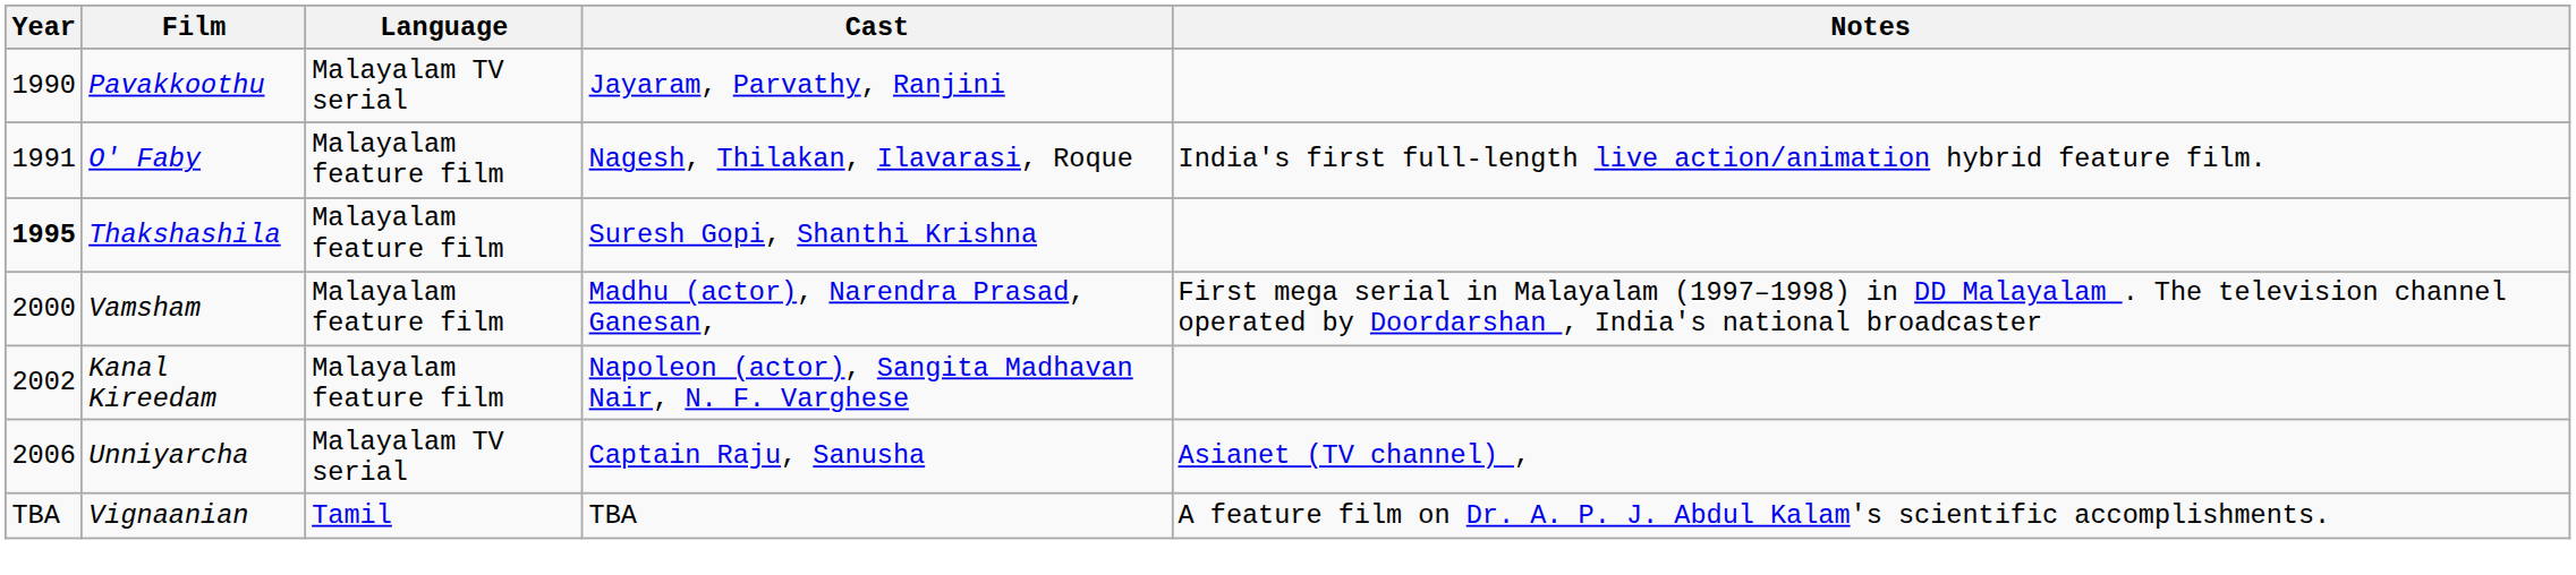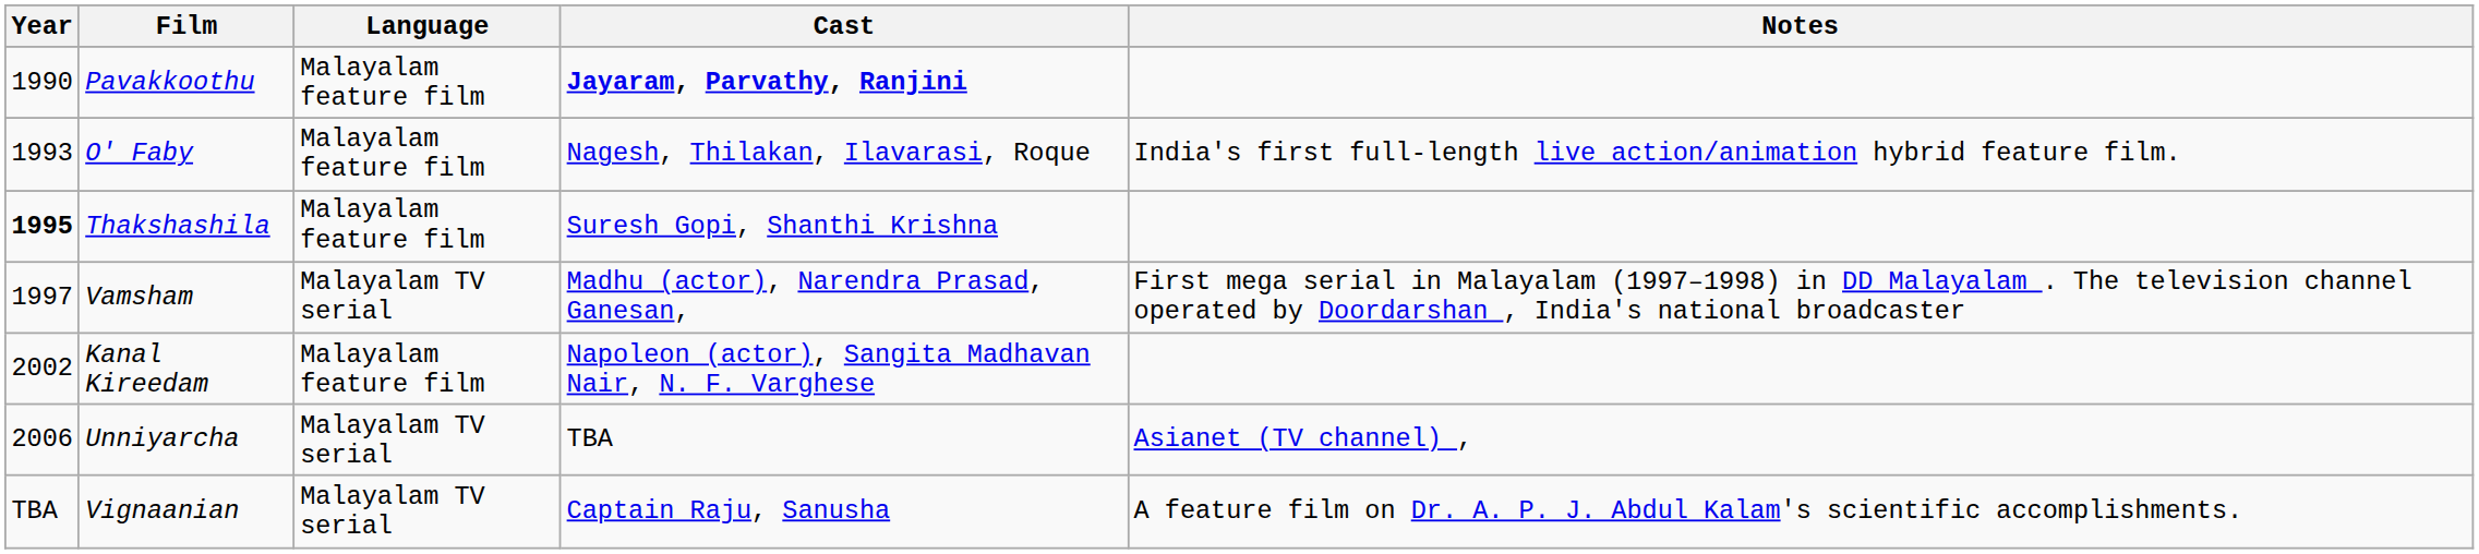Pavakkoothu | Language: Malayalam TV serial -> Malayalam feature film
Pavakkoothu | Cast: normal -> bold
O' Faby | Year: 1991 -> 1993
Vamsham | Year: 2000 -> 1997
Vamsham | Language: Malayalam feature film -> Malayalam TV serial
Unniyarcha | Cast: Captain Raju, Sanusha -> TBA
Vignaanian | Language: Tamil -> Malayalam TV serial
Vignaanian | Cast: TBA -> Captain Raju, Sanusha
